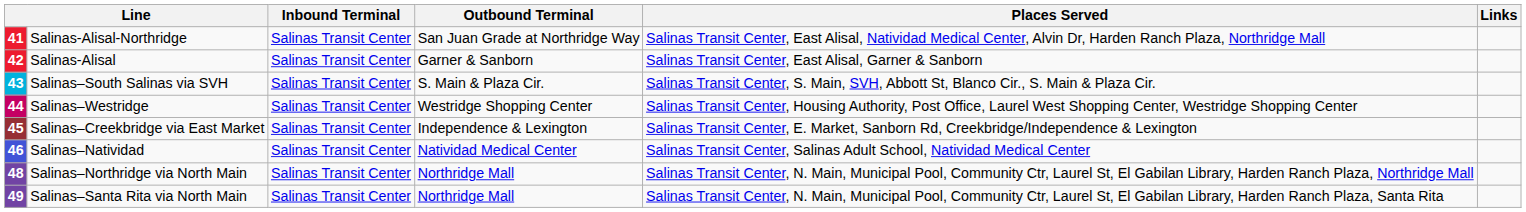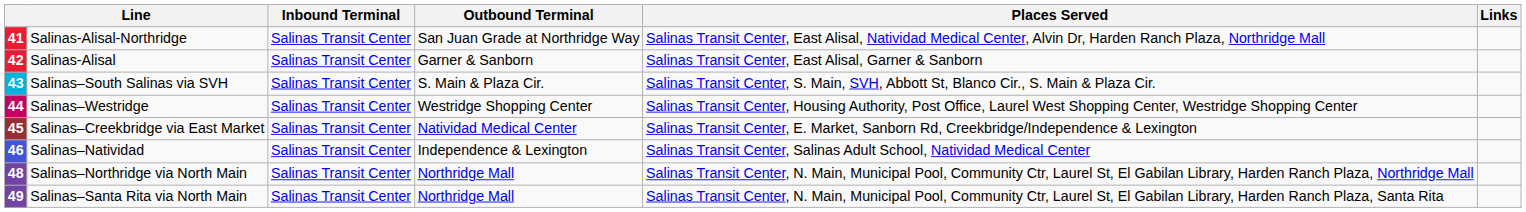Salinas–Creekbridge via East Market | Outbound Terminal: Independence & Lexington -> Natividad Medical Center
Salinas–Natividad | Outbound Terminal: Natividad Medical Center -> Independence & Lexington
